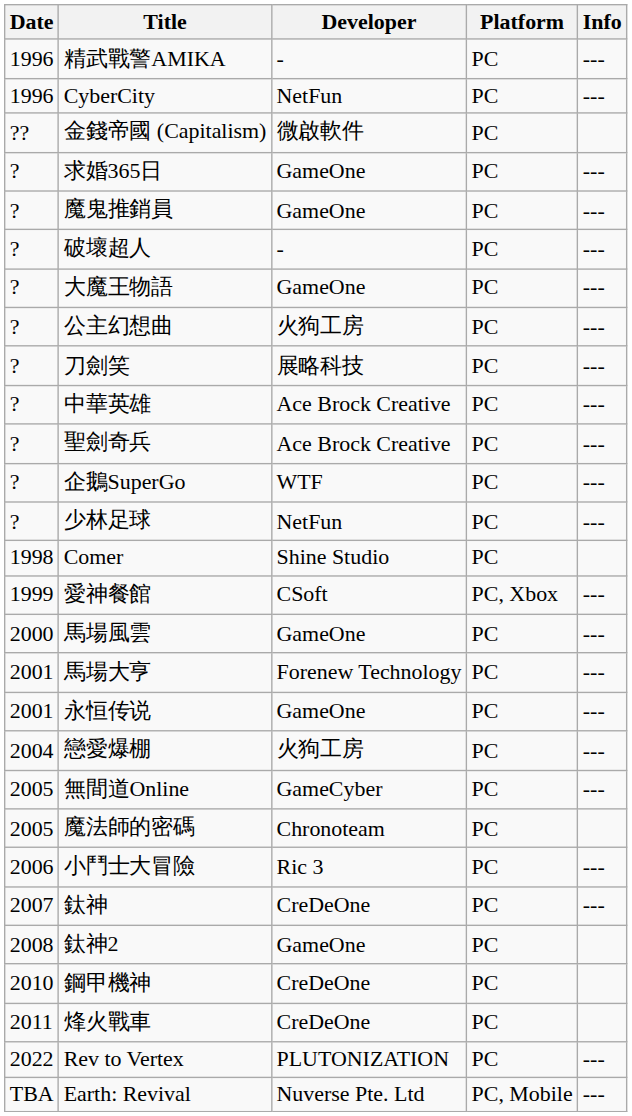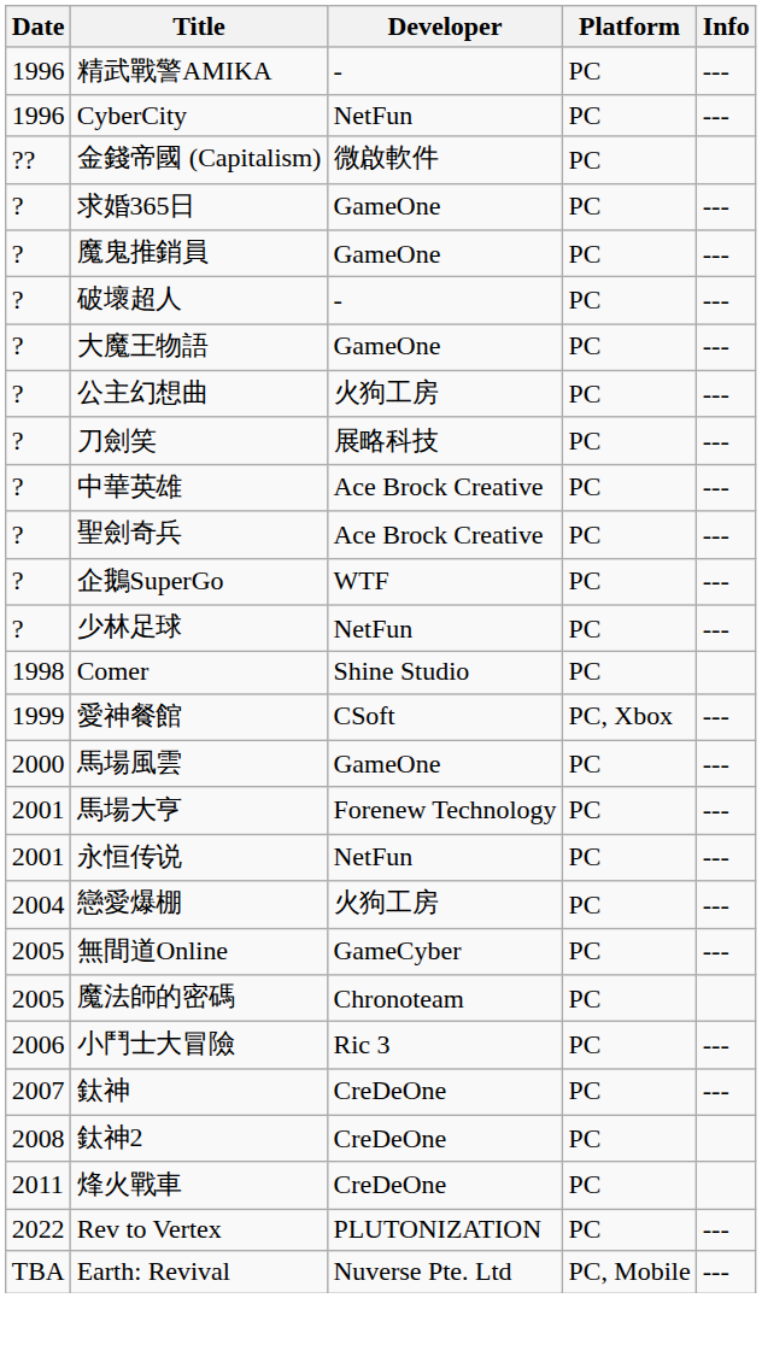永恒传说 | Developer: GameOne -> NetFun
鈦神2 | Developer: GameOne -> CreDeOne
- row: 2010 | 鋼甲機神 | CreDeOne | PC
